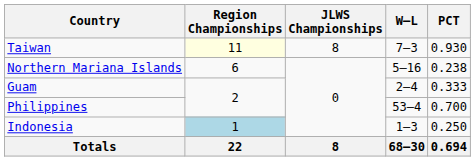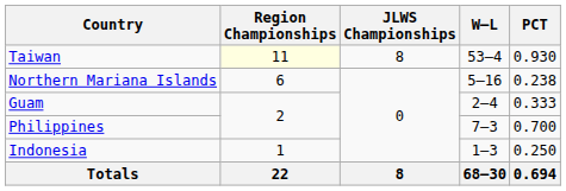Taiwan | W–L: 7–3 -> 53–4
Philippines | W–L: 53–4 -> 7–3
Indonesia | Region Championships: lightblue background -> no background
